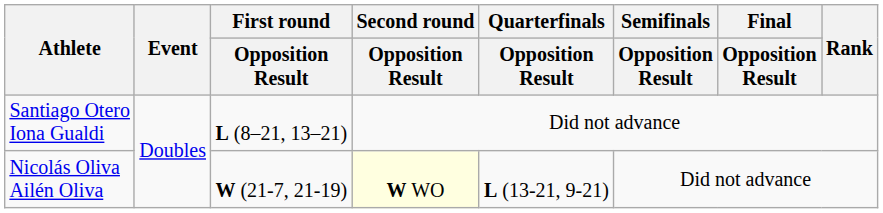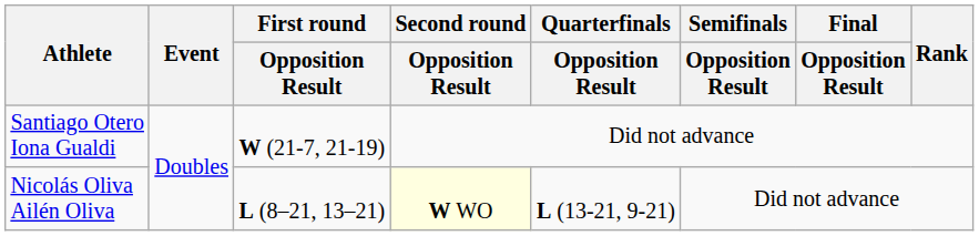Santiago Otero Iona Gualdi | First round / Opposition Result: L (8–21, 13–21) -> W (21-7, 21-19)
Nicolás Oliva Ailén Oliva | First round / Opposition Result: W (21-7, 21-19) -> L (8–21, 13–21)
